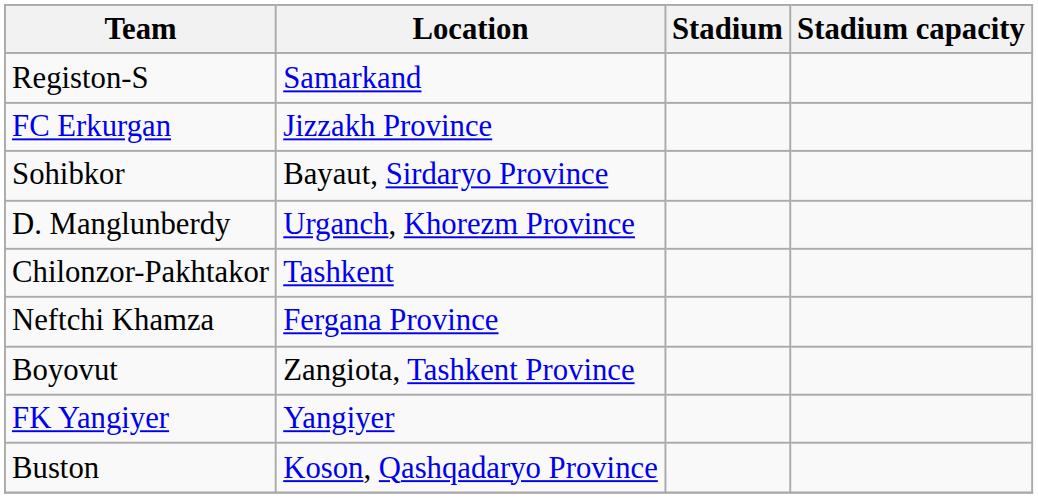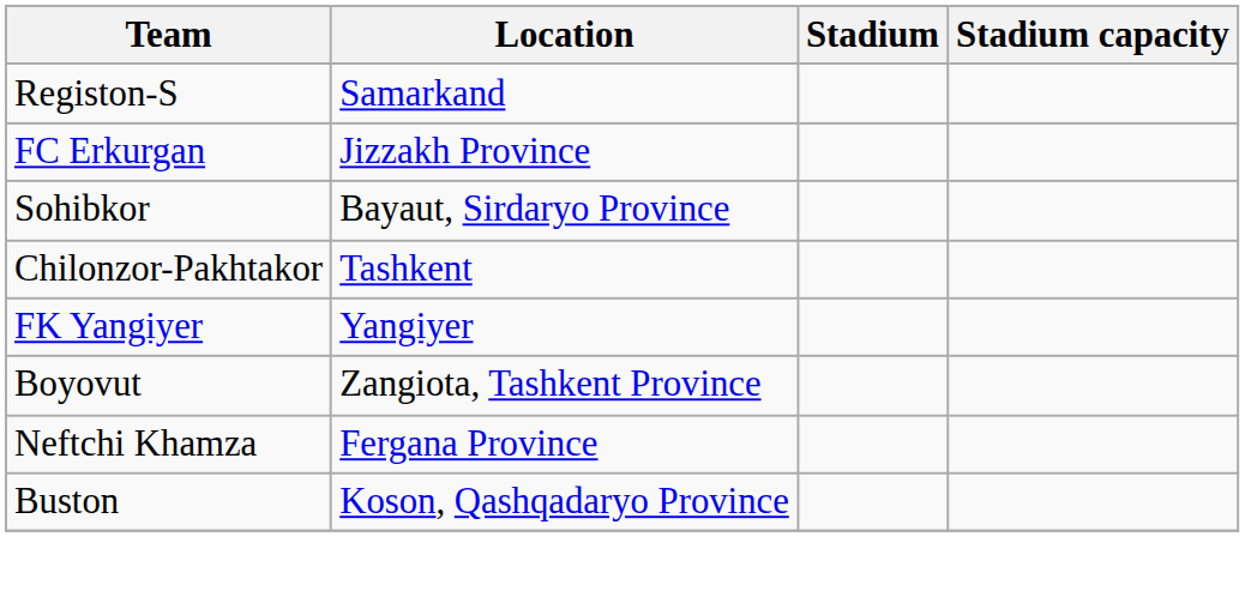- row: D. Manglunberdy | Urganch, Khorezm Province
rows swapped: FK Yangiyer <-> Neftchi Khamza
